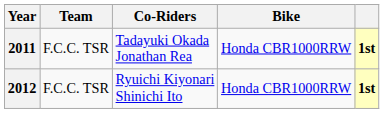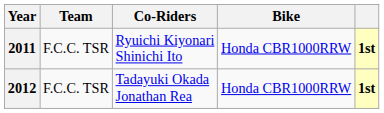2011 | Co-Riders: Tadayuki Okada Jonathan Rea -> Ryuichi Kiyonari Shinichi Ito
2012 | Co-Riders: Ryuichi Kiyonari Shinichi Ito -> Tadayuki Okada Jonathan Rea
